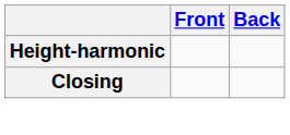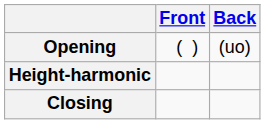+ row: Opening | ( ) | (uo)
